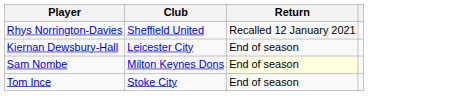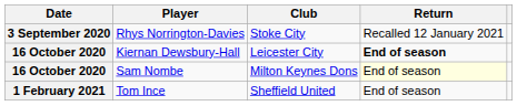+ column: Date | 3 September 2020 | 16 October 2020 | 16 October 2020 | 1 February 2021
Rhys Norrington-Davies | Club: Sheffield United -> Stoke City
Kiernan Dewsbury-Hall | Return: normal -> bold
Tom Ince | Club: Stoke City -> Sheffield United
